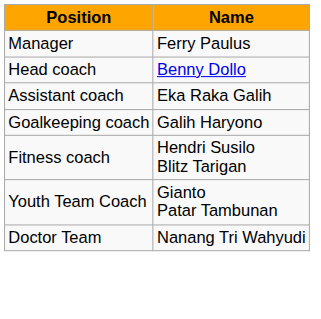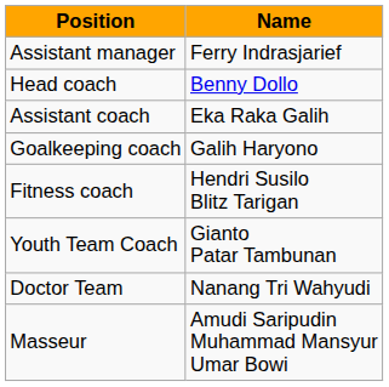- row: Manager | Ferry Paulus
+ row: Assistant manager | Ferry Indrasjarief
+ row: Masseur | Amudi Saripudin Muhammad Mansyur Umar Bowi
